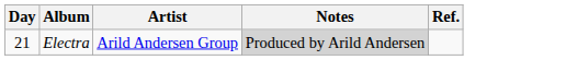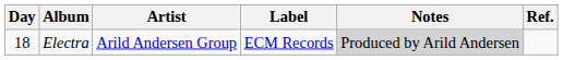+ column: Label | ECM Records
Electra | Day: 21 -> 18
